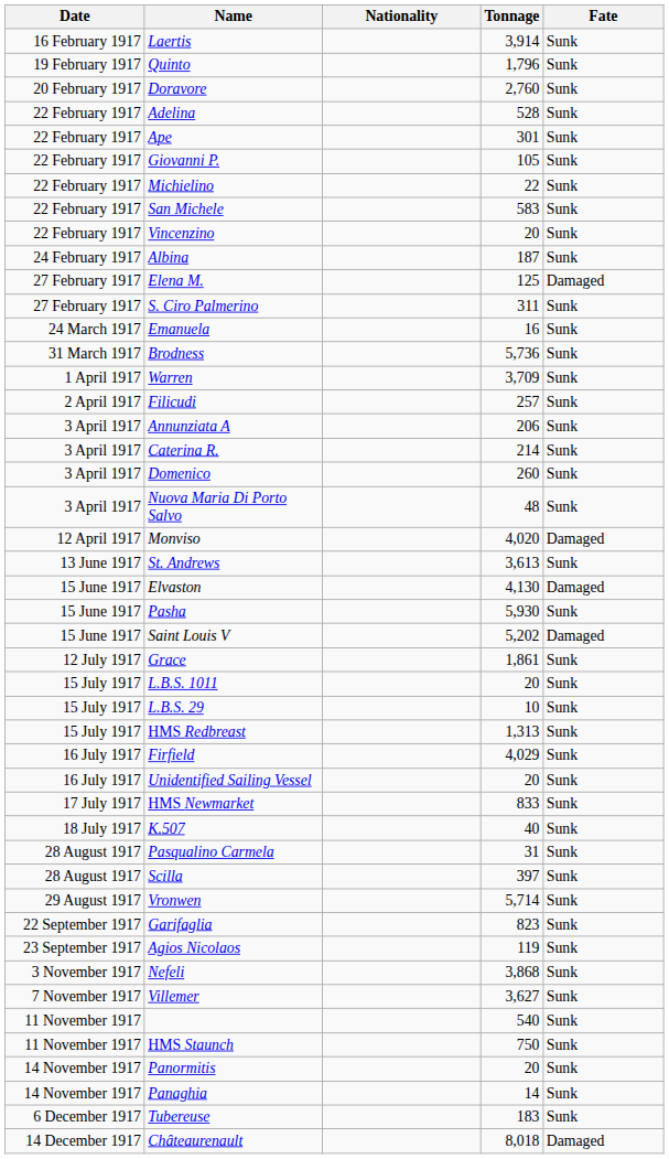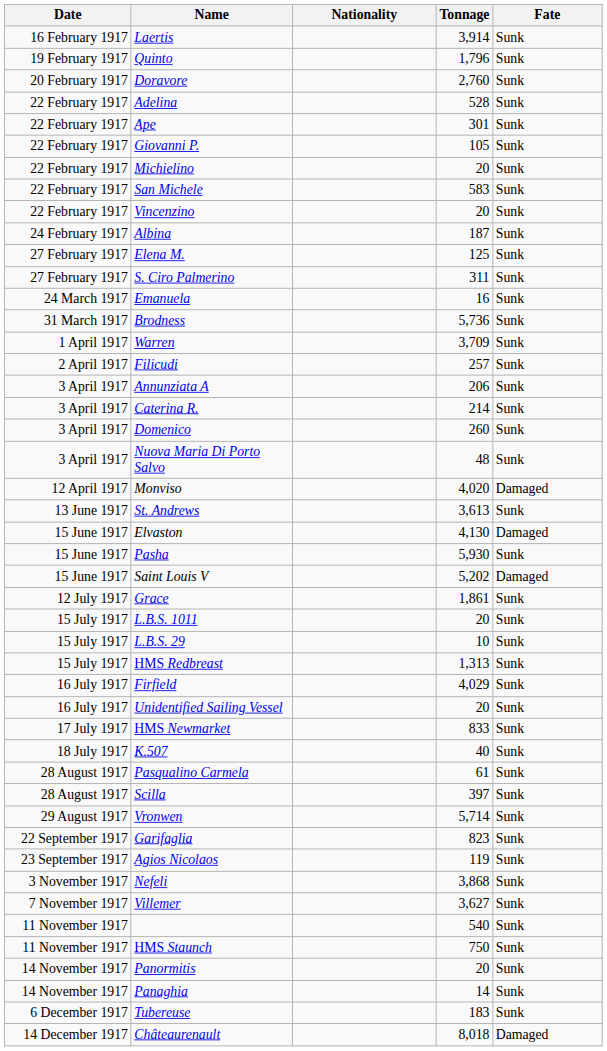Michielino | Tonnage: 22 -> 20
Elena M. | Fate: Damaged -> Sunk
Pasqualino Carmela | Tonnage: 31 -> 61
